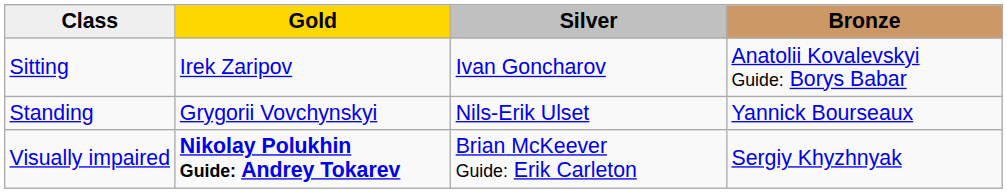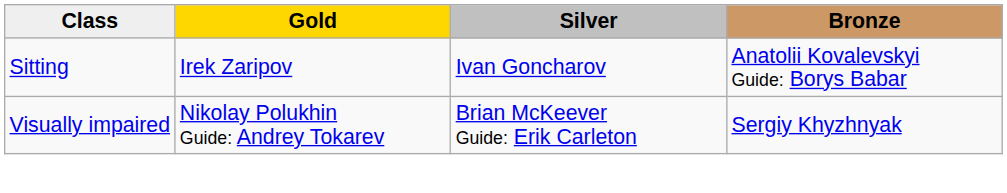- row: Standing | Grygorii Vovchynskyi | Nils-Erik Ulset | Yannick Bourseaux
Visually impaired | Gold: bold -> normal
